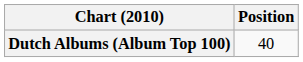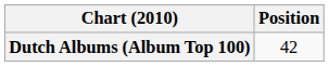Dutch Albums (Album Top 100) | Position: 40 -> 42
